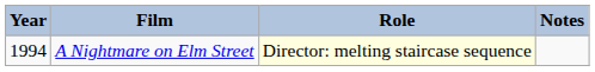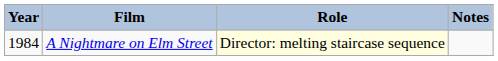A Nightmare on Elm Street | Year: 1994 -> 1984
